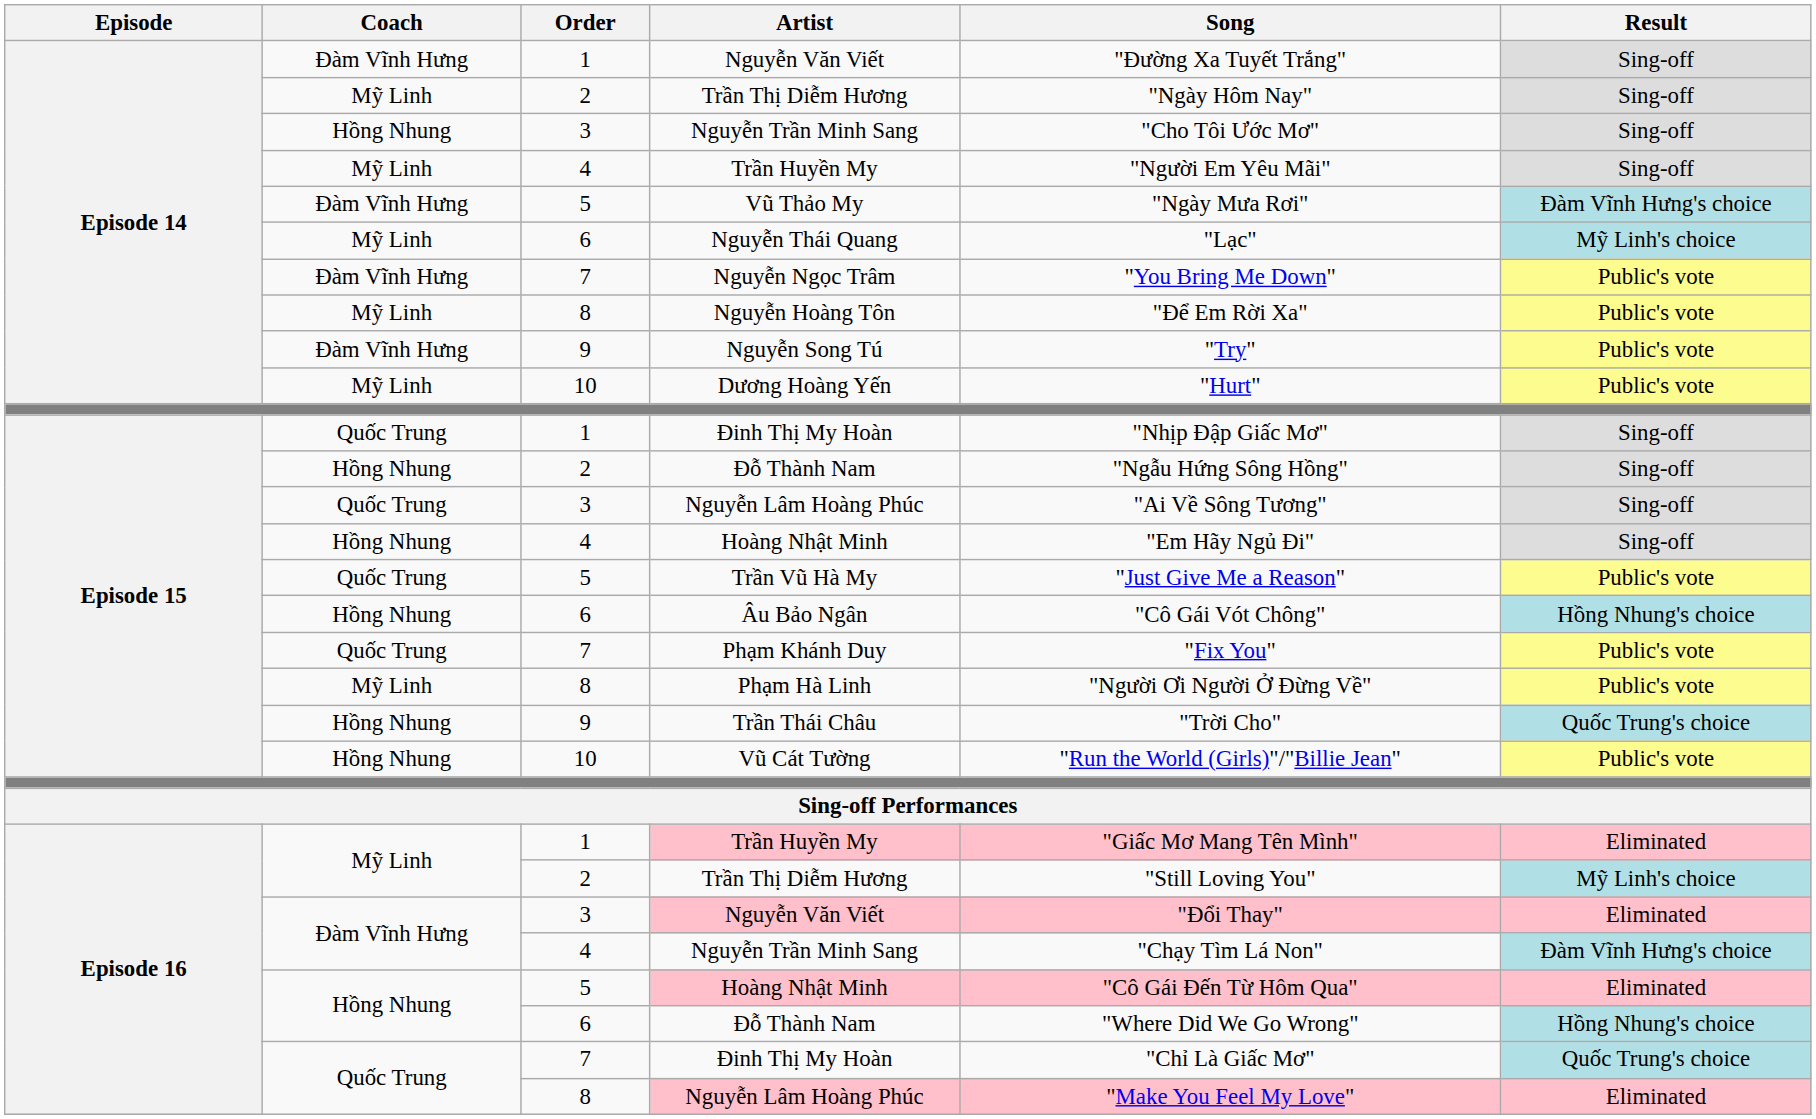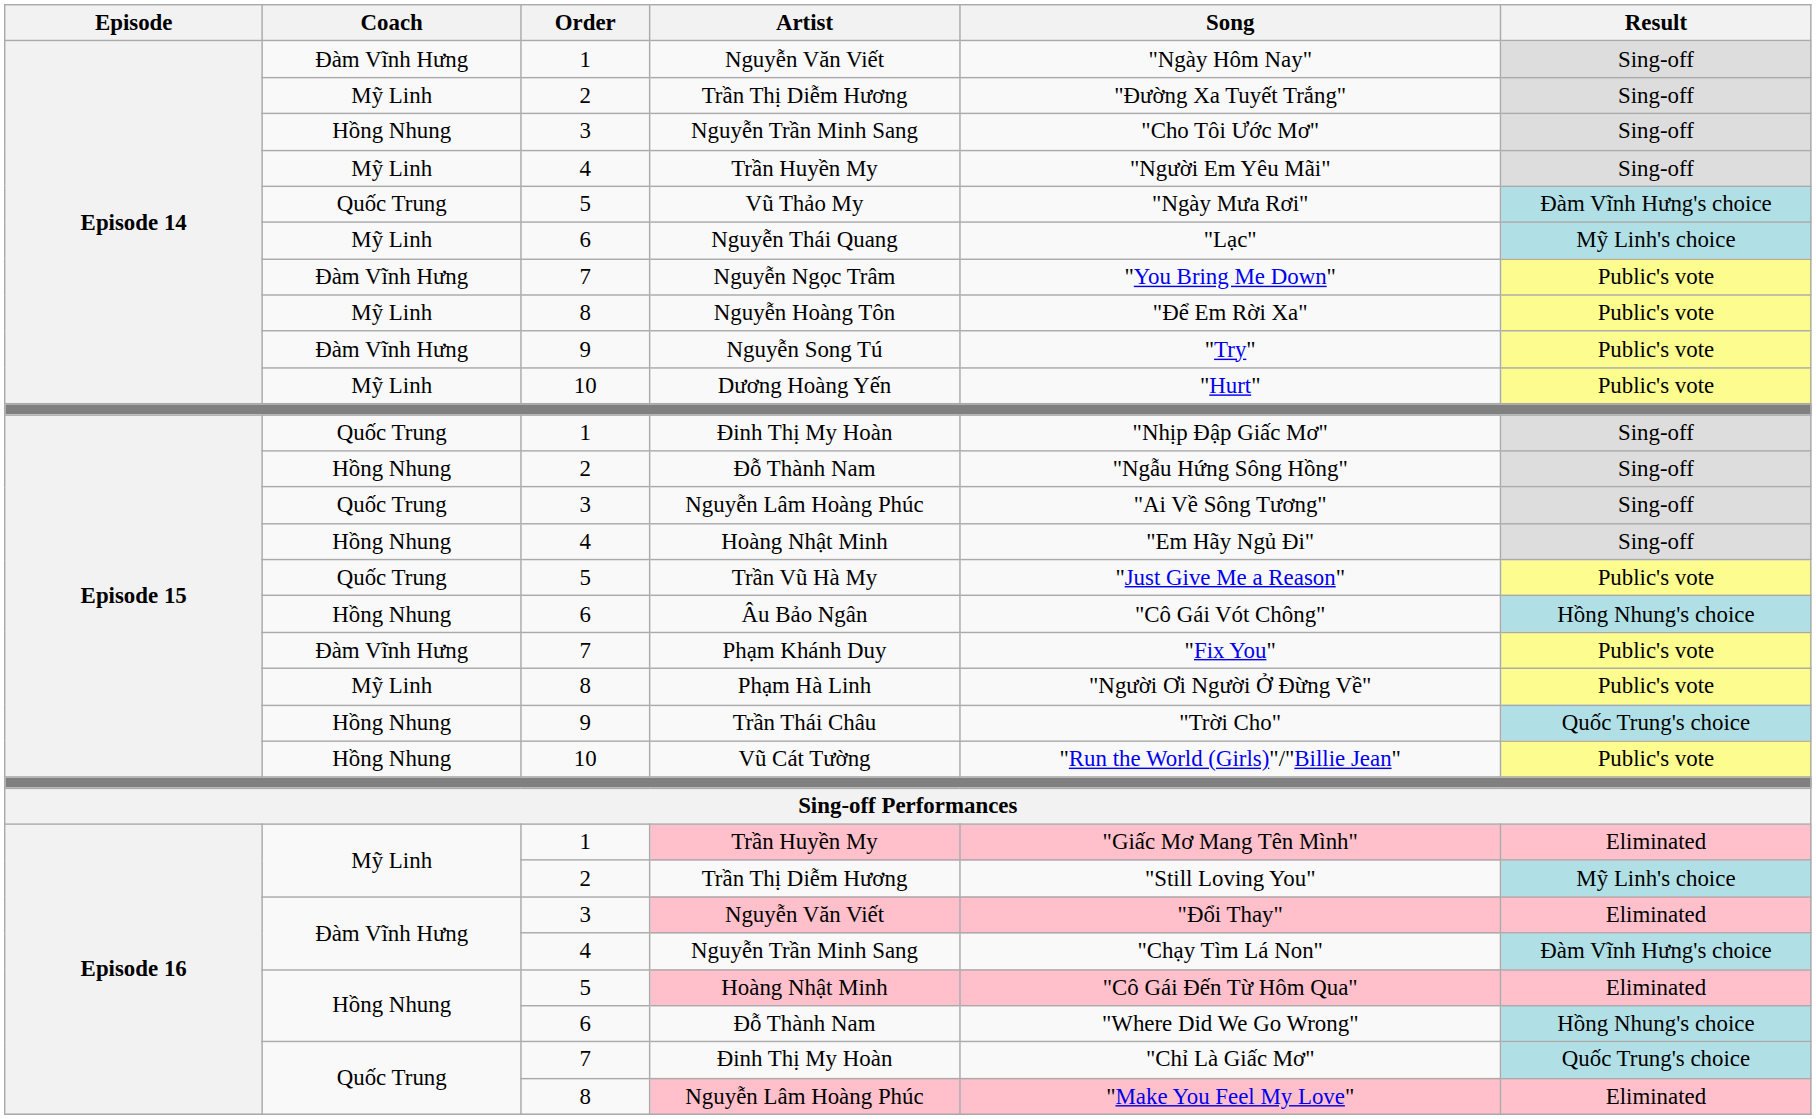Episode 14 / Nguyễn Văn Viết | Song: "Đường Xa Tuyết Trắng" -> "Ngày Hôm Nay"
Episode 14 / Trần Thị Diễm Hương | Song: "Ngày Hôm Nay" -> "Đường Xa Tuyết Trắng"
Vũ Thảo My | Coach: Đàm Vĩnh Hưng -> Quốc Trung
Phạm Khánh Duy | Coach: Quốc Trung -> Đàm Vĩnh Hưng
